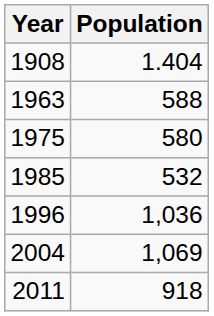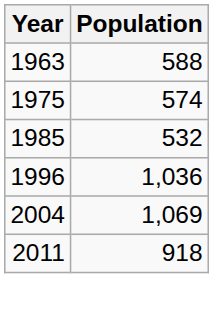- row: 1908 | 1.404
1975 | Population: 580 -> 574
